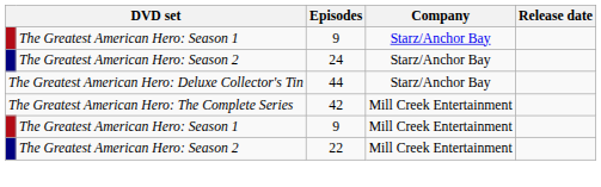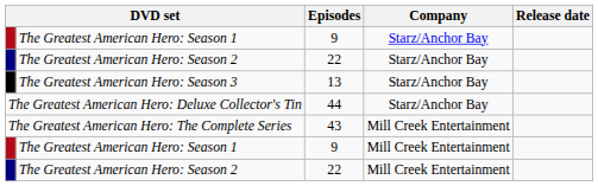The Greatest American Hero: Season 2 / Starz/Anchor Bay | Episodes: 24 -> 22
+ row: The Greatest American Hero: Season 3 | 13 | Starz/Anchor Bay
The Greatest American Hero: The Complete Series | Episodes: 42 -> 43
